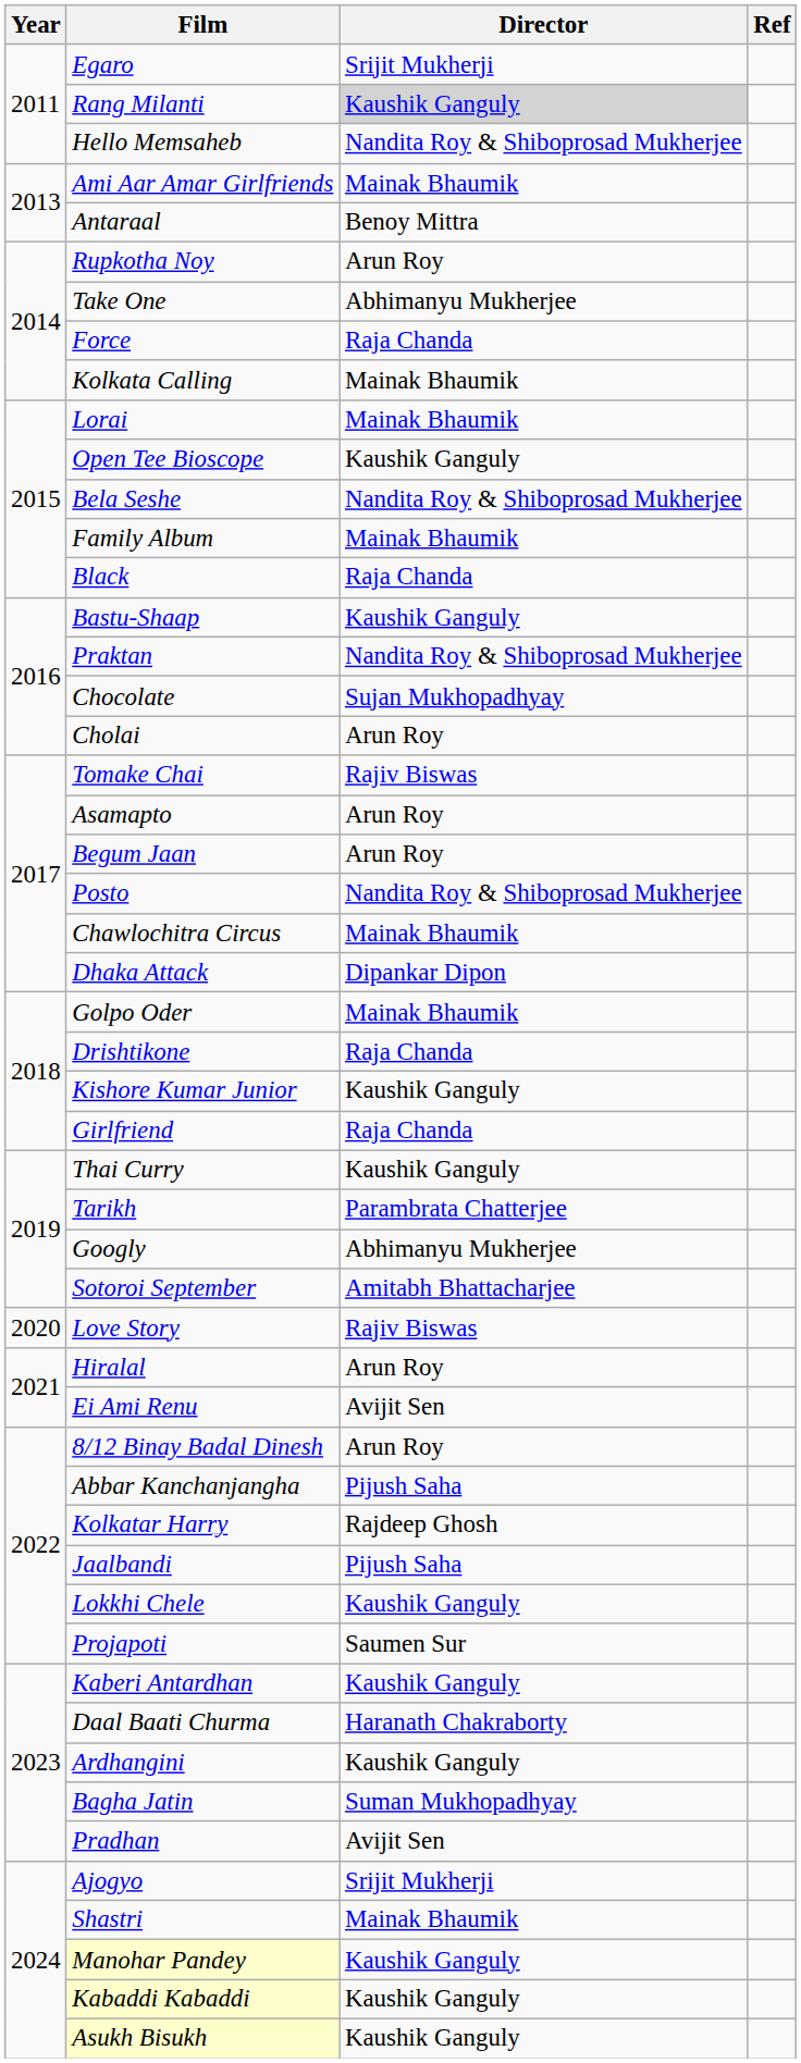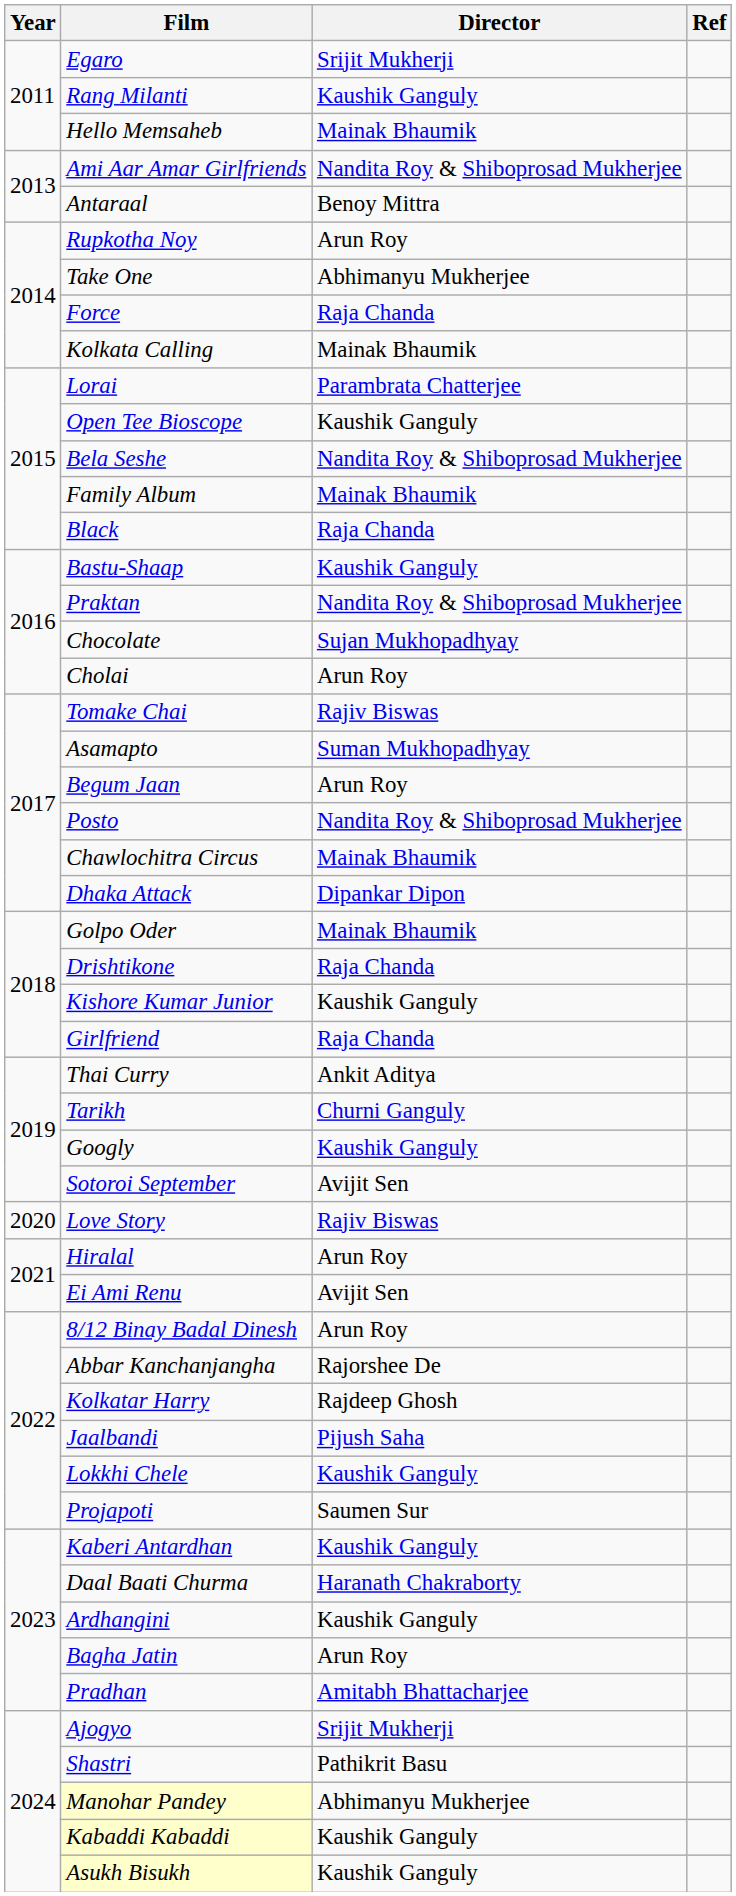Rang Milanti | Director: lightgrey background -> no background
Hello Memsaheb | Director: Nandita Roy & Shiboprosad Mukherjee -> Mainak Bhaumik
Ami Aar Amar Girlfriends | Director: Mainak Bhaumik -> Nandita Roy & Shiboprosad Mukherjee
Lorai | Director: Mainak Bhaumik -> Parambrata Chatterjee
Asamapto | Director: Arun Roy -> Suman Mukhopadhyay
Thai Curry | Director: Kaushik Ganguly -> Ankit Aditya
Tarikh | Director: Parambrata Chatterjee -> Churni Ganguly
Googly | Director: Abhimanyu Mukherjee -> Kaushik Ganguly
Sotoroi September | Director: Amitabh Bhattacharjee -> Avijit Sen
Abbar Kanchanjangha | Director: Pijush Saha -> Rajorshee De
Bagha Jatin | Director: Suman Mukhopadhyay -> Arun Roy
Pradhan | Director: Avijit Sen -> Amitabh Bhattacharjee
Shastri | Director: Mainak Bhaumik -> Pathikrit Basu
Manohar Pandey | Director: Kaushik Ganguly -> Abhimanyu Mukherjee
